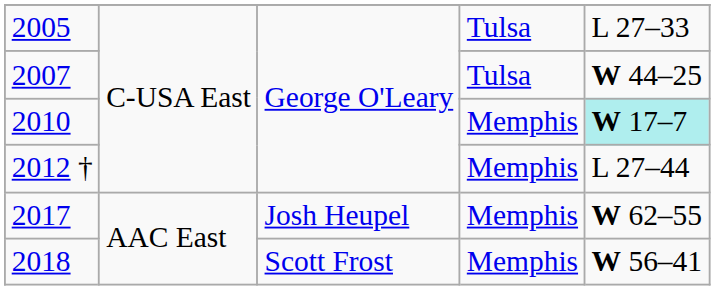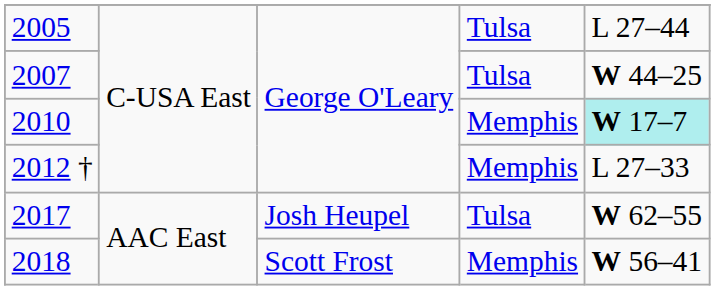2005 | column 5: L 27–33 -> L 27–44
2012 † | column 5: L 27–44 -> L 27–33
2017 | column 4: Memphis -> Tulsa
